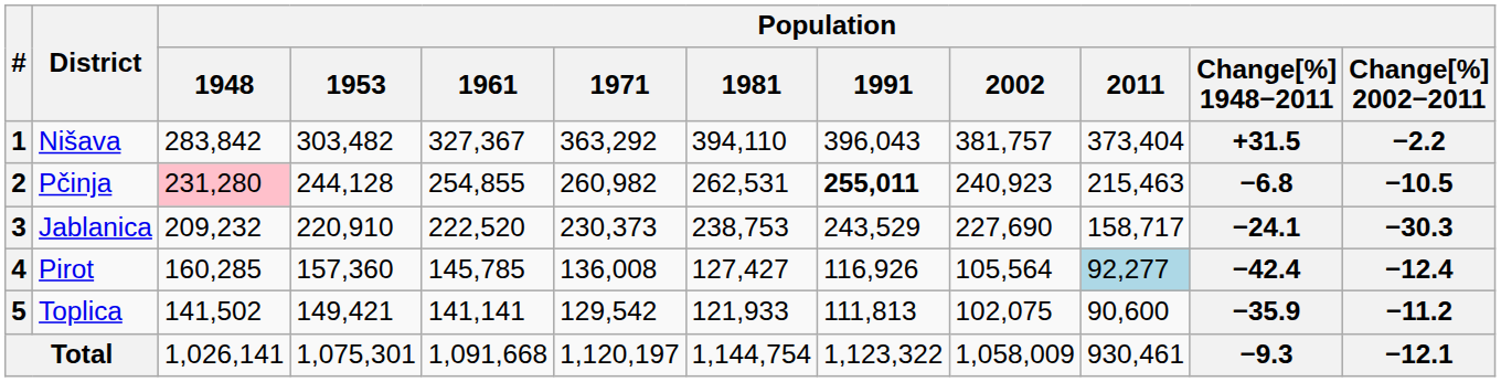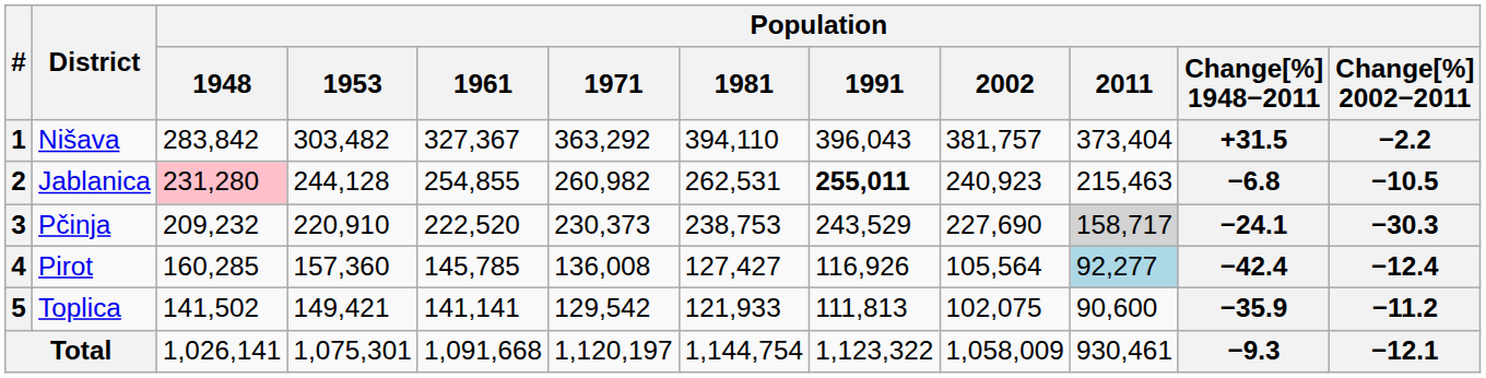2 | District: Pčinja -> Jablanica
3 | District: Jablanica -> Pčinja
3 | Population / 2011: no background -> lightgrey background
